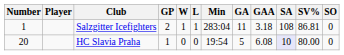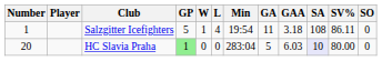Salzgitter Icefighters | GP: 2 -> 5
Salzgitter Icefighters | L: 1 -> 4
Salzgitter Icefighters | Min: 283:04 -> 19:54
Salzgitter Icefighters | SV%: 86.81 -> 86.11
HC Slavia Praha | GP: no background -> lightgreen background
HC Slavia Praha | Min: 19:54 -> 283:04
HC Slavia Praha | GAA: 6.08 -> 6.03
